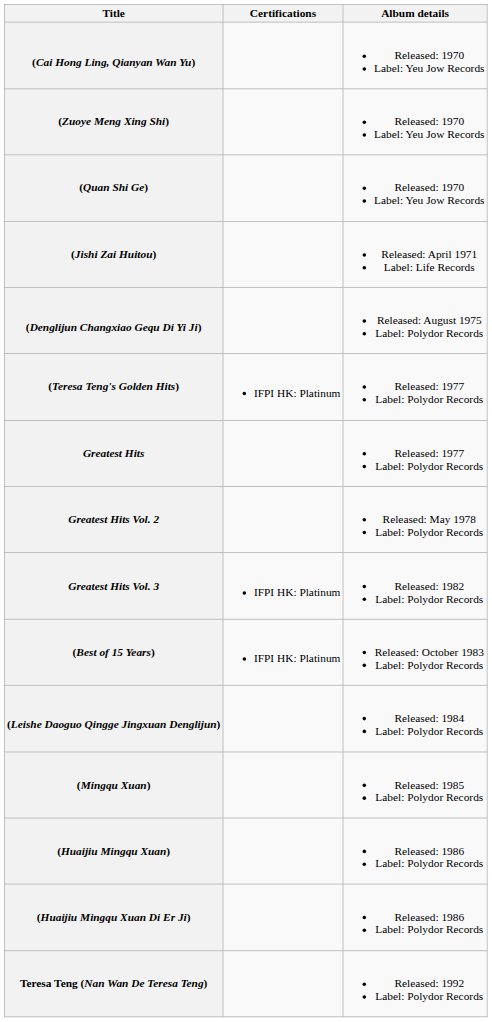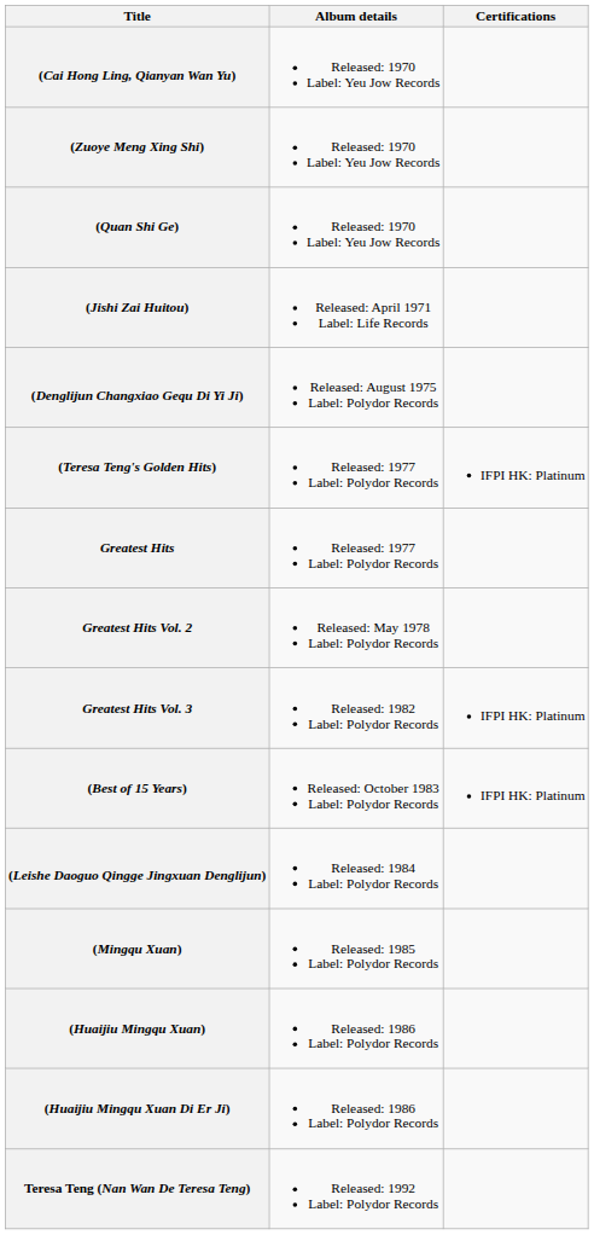columns swapped: Album details <-> Certifications
